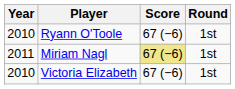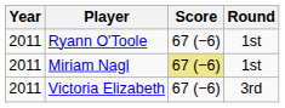Ryann O'Toole | Year: 2010 -> 2011
Victoria Elizabeth | Year: 2010 -> 2011
Victoria Elizabeth | Round: 1st -> 3rd
